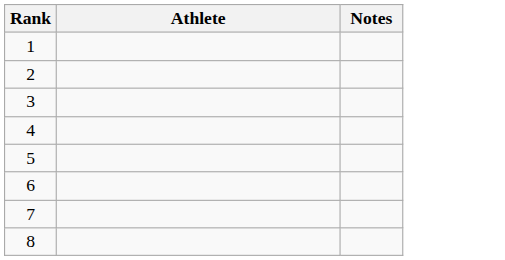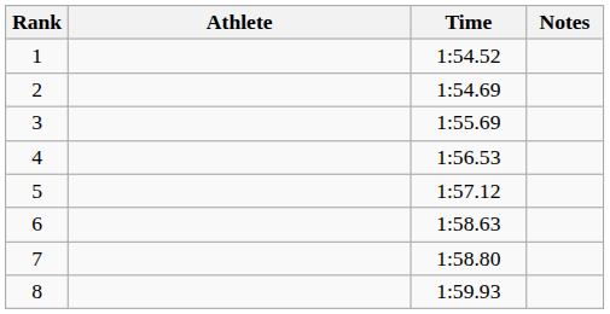+ column: Time | 1:54.52 | 1:54.69 | 1:55.69 | 1:56.53 | 1:57.12 | 1:58.63 | 1:58.80 | 1:59.93
